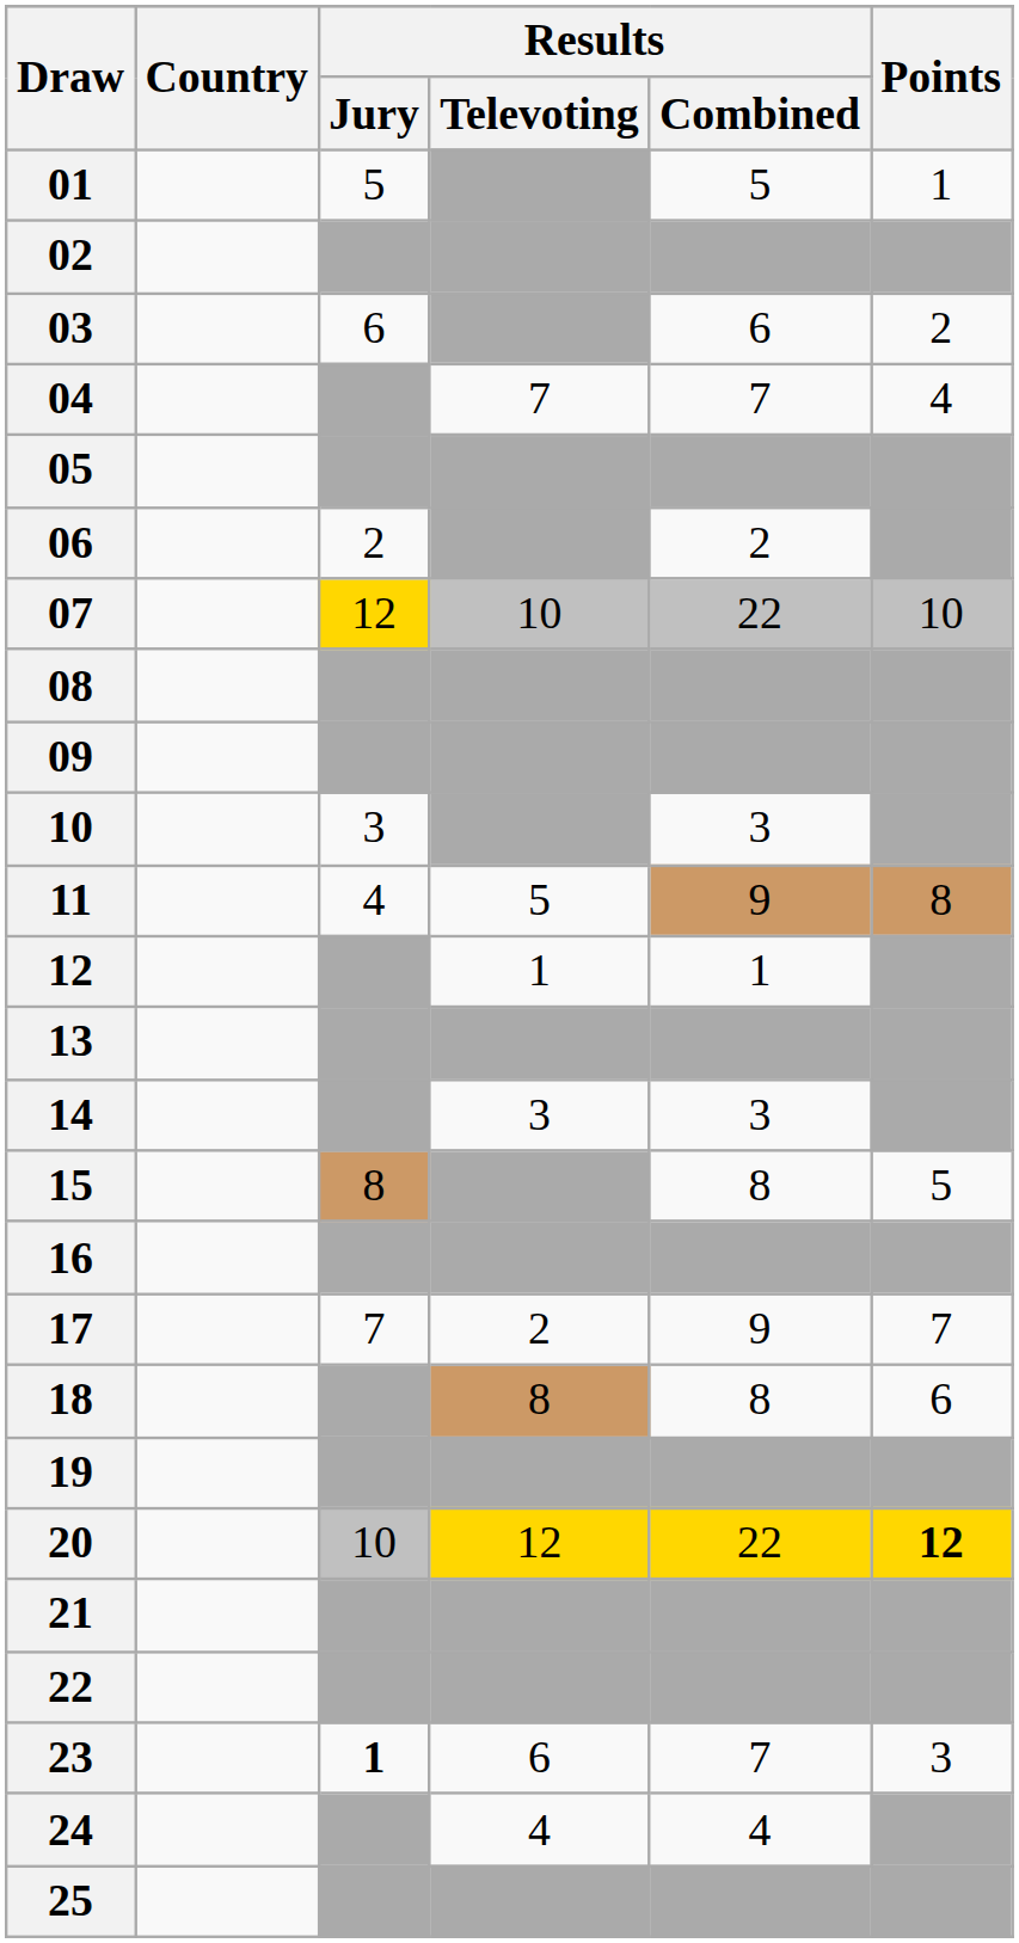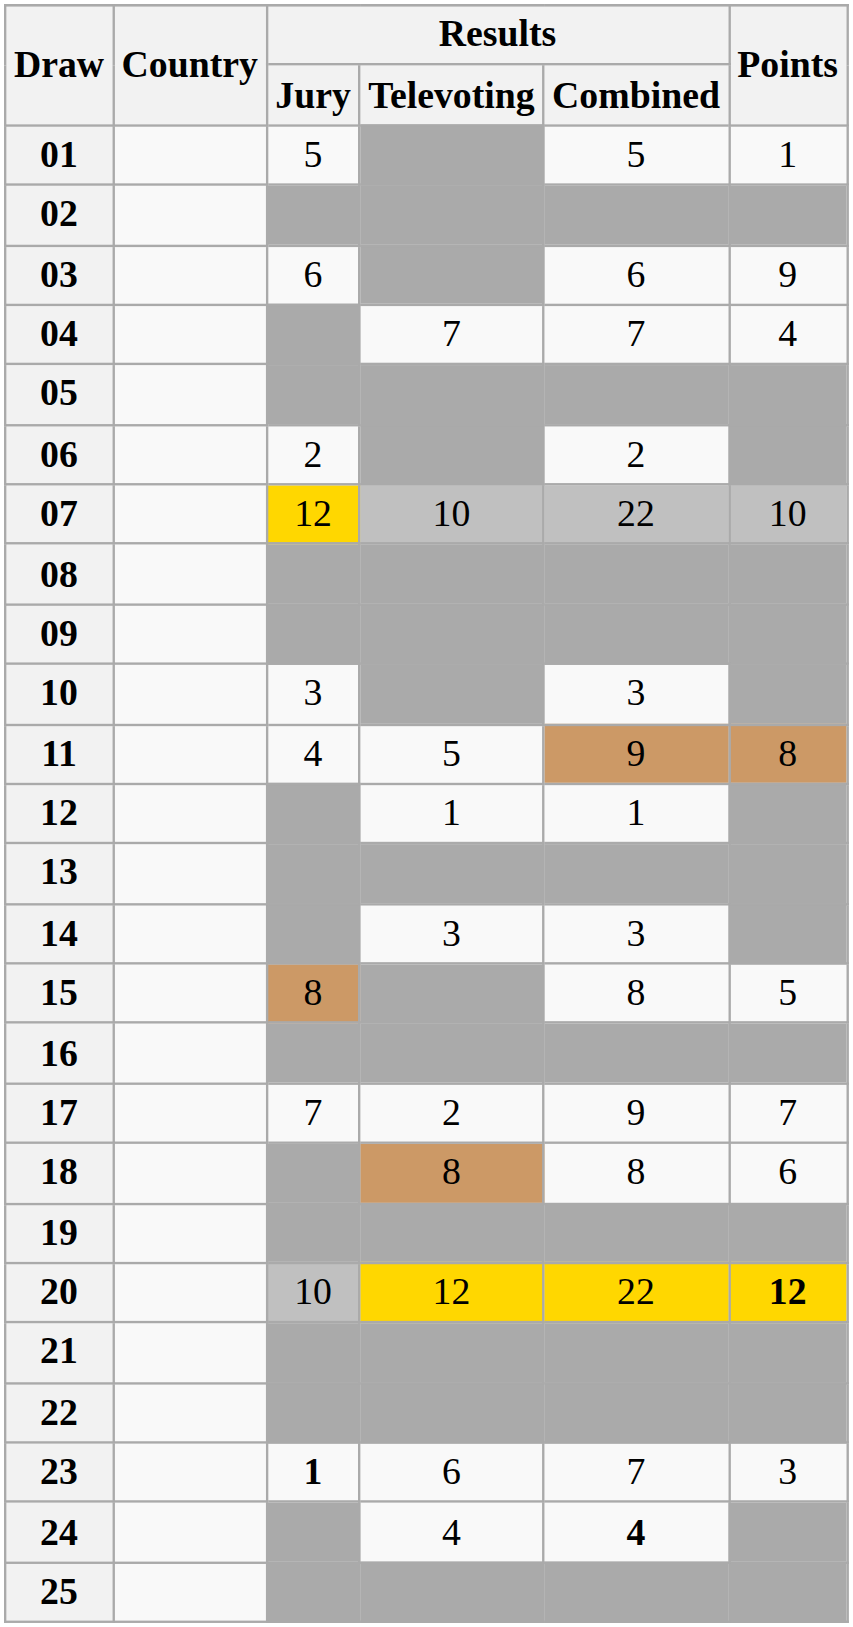03 | Points: 2 -> 9
24 | Results / Combined: normal -> bold
